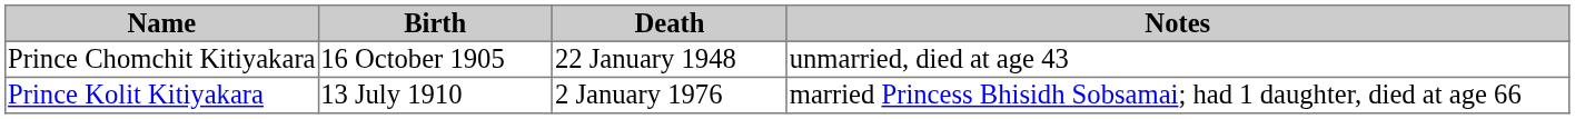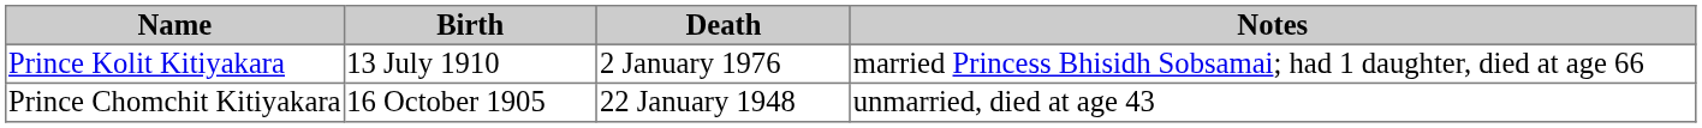rows swapped: Prince Chomchit Kitiyakara <-> Prince Kolit Kitiyakara
